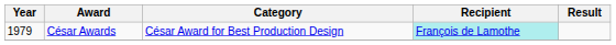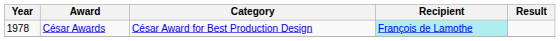César Awards | Year: 1979 -> 1978
